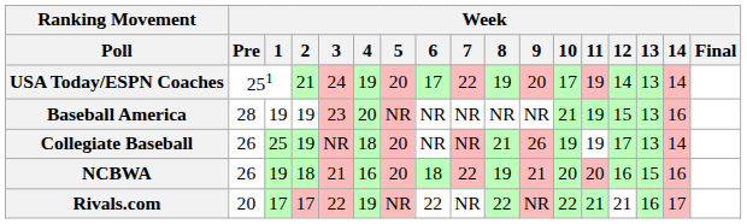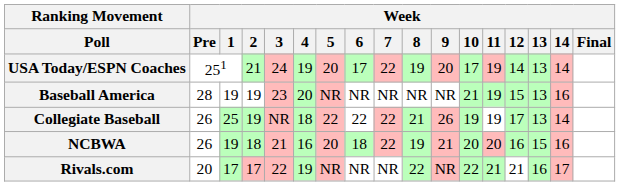Collegiate Baseball | Week / 5: 20 -> 22
Collegiate Baseball | Week / 6: NR -> 22
Collegiate Baseball | Week / 7: NR -> 22
Rivals.com | Week / 6: 22 -> NR
